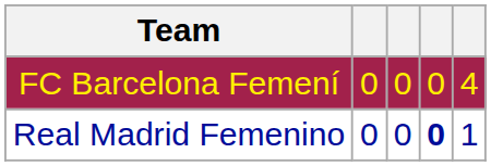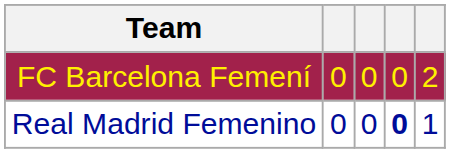FC Barcelona Femení | column 5: 4 -> 2
